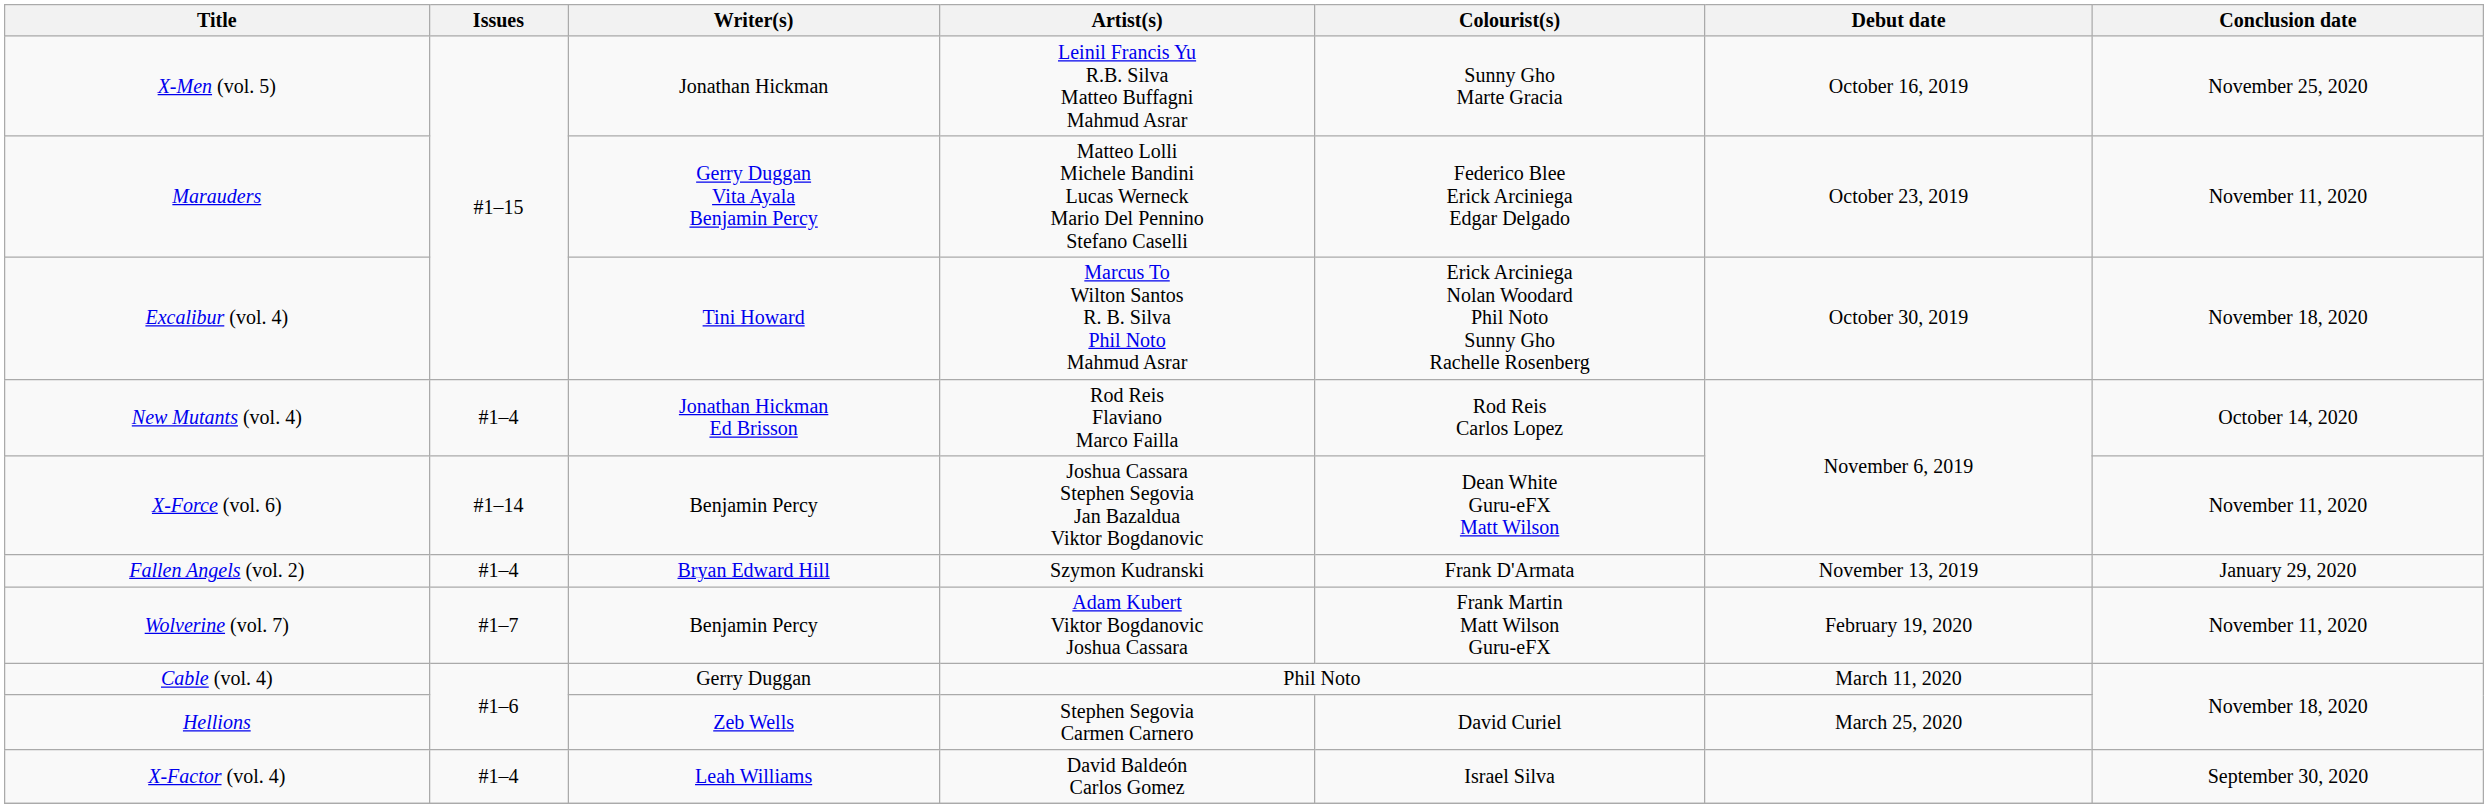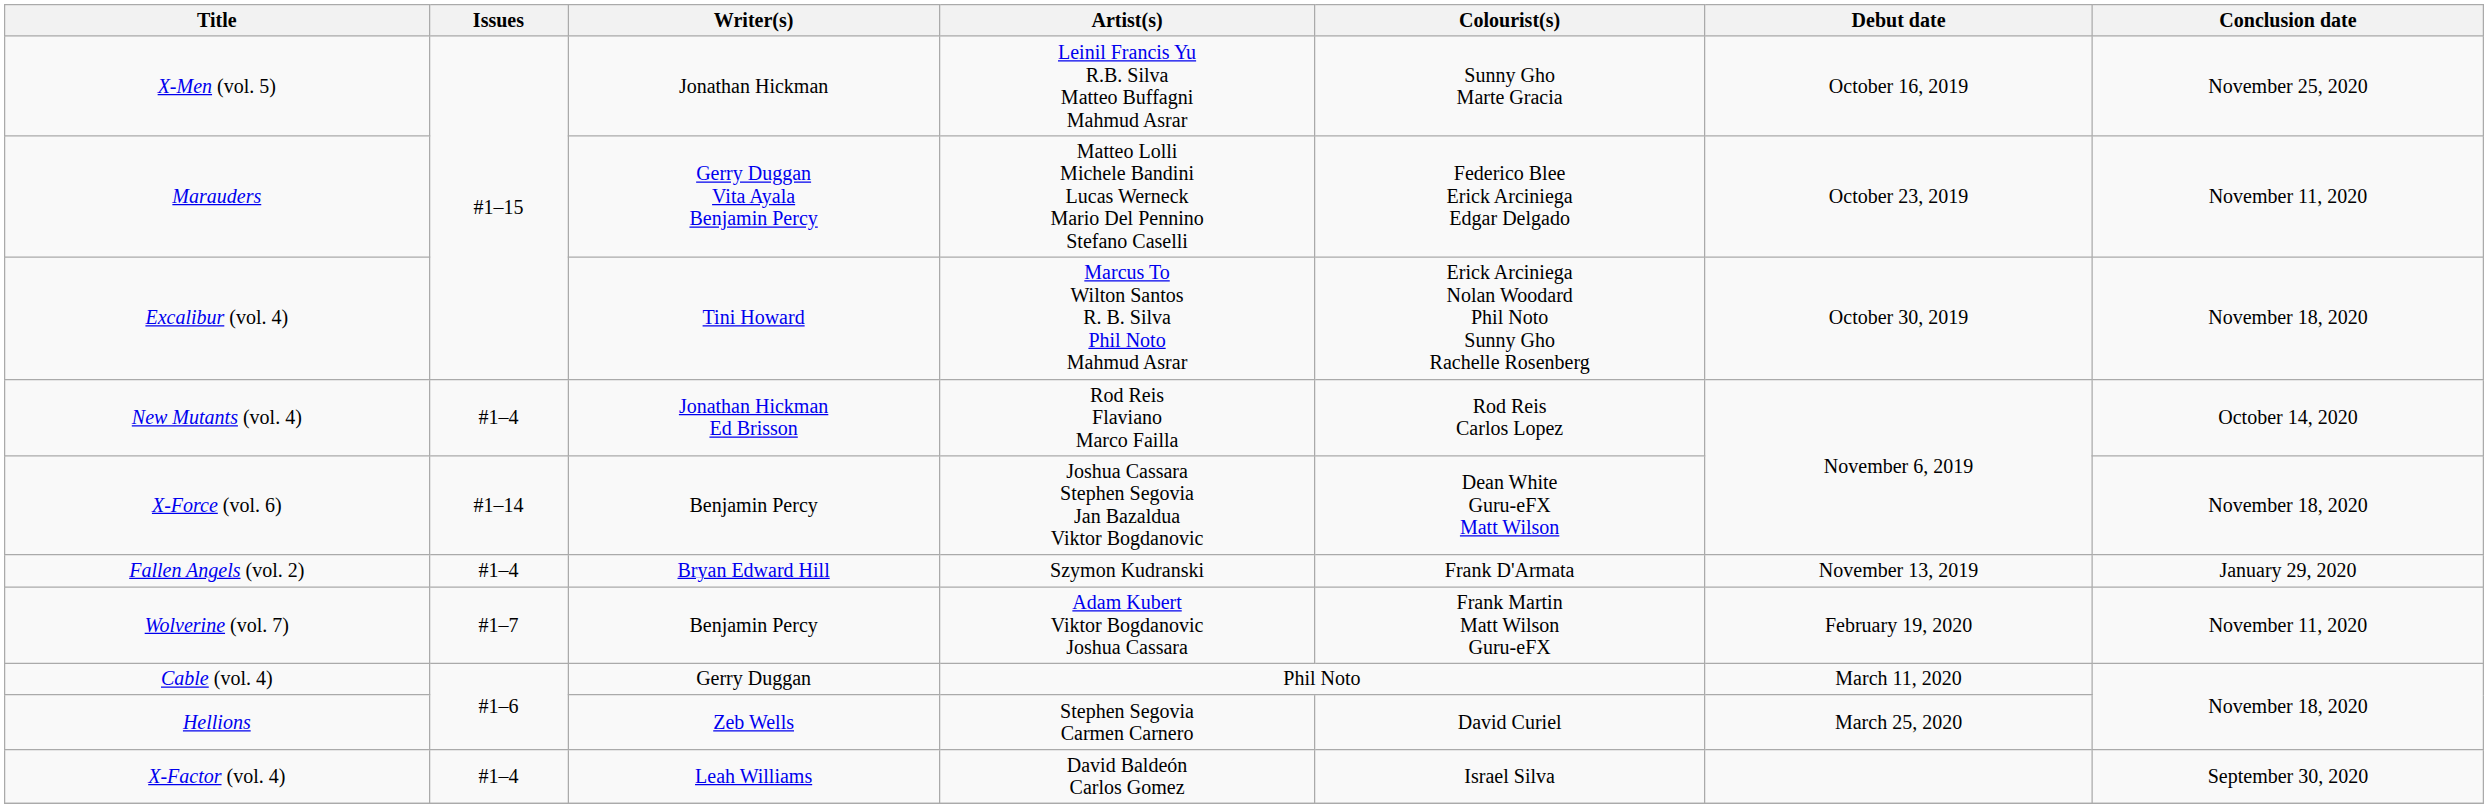X-Force (vol. 6) | Conclusion date: November 11, 2020 -> November 18, 2020
